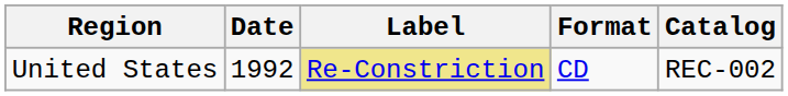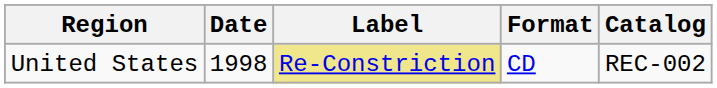United States | Date: 1992 -> 1998
